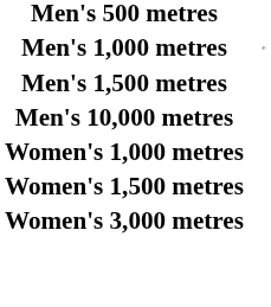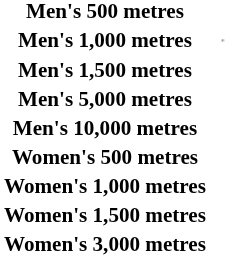+ row: Men's 5,000 metres
+ row: Women's 500 metres
